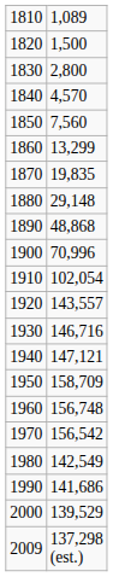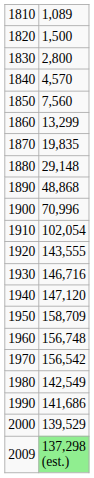1920 | column 2: 143,557 -> 143,555
1940 | column 2: 147,121 -> 147,120
2009 | column 2: no background -> lightgreen background
